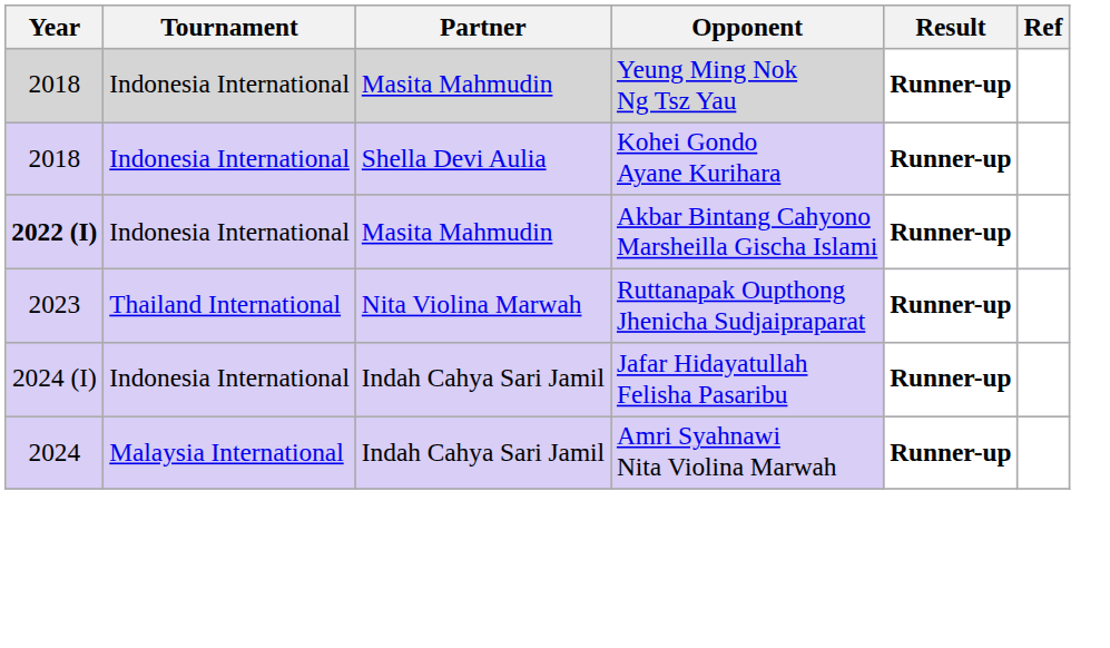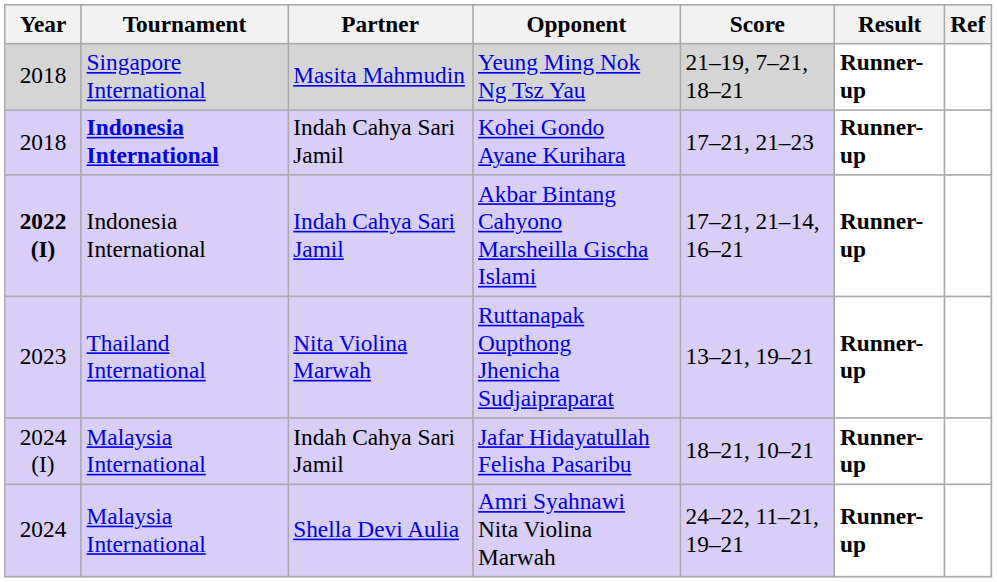+ column: Score | 21–19, 7–21, 18–21 | 17–21, 21–23 | 17–21, 21–14, 16–21 | 13–21, 19–21 | 18–21, 10–21 | 24–22, 11–21, 19–21
Yeung Ming Nok Ng Tsz Yau | Tournament: Indonesia International -> Singapore International
Kohei Gondo Ayane Kurihara | Tournament: normal -> bold
Kohei Gondo Ayane Kurihara | Partner: Shella Devi Aulia -> Indah Cahya Sari Jamil
Akbar Bintang Cahyono Marsheilla Gischa Islami | Partner: Masita Mahmudin -> Indah Cahya Sari Jamil
Jafar Hidayatullah Felisha Pasaribu | Tournament: Indonesia International -> Malaysia International
Amri Syahnawi Nita Violina Marwah | Partner: Indah Cahya Sari Jamil -> Shella Devi Aulia
